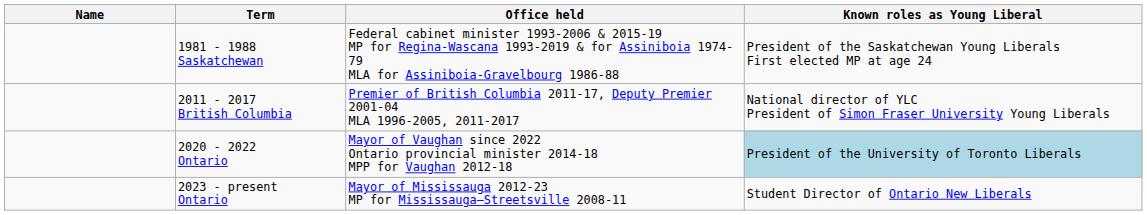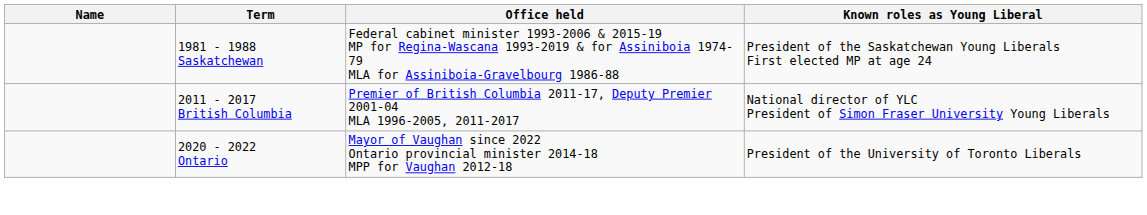2020 - 2022 Ontario | Known roles as Young Liberal: lightblue background -> no background
- row: 2023 - present Ontario | Mayor of Mississauga 2012-23 MP for Mississauga—Streetsville 2008-11 | Student Director of Ontario New Liberals
